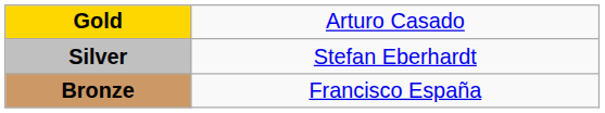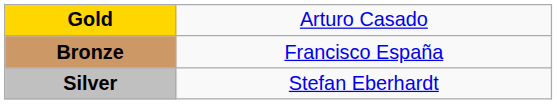rows swapped: Silver <-> Bronze
